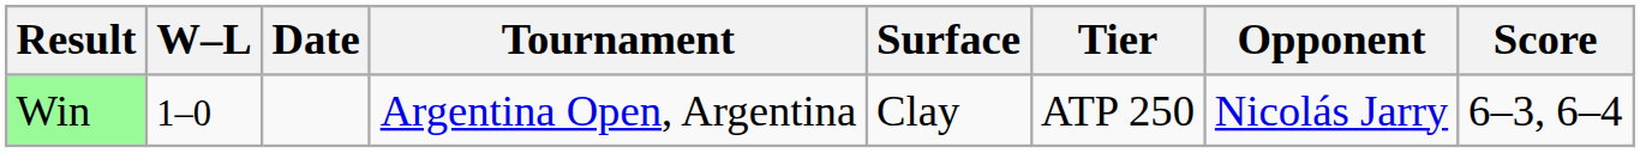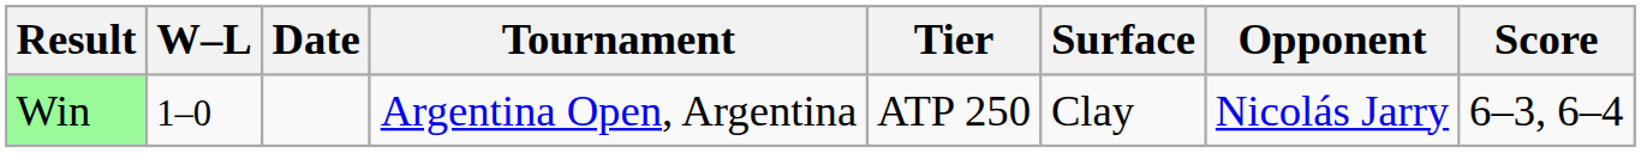columns swapped: Tier <-> Surface
